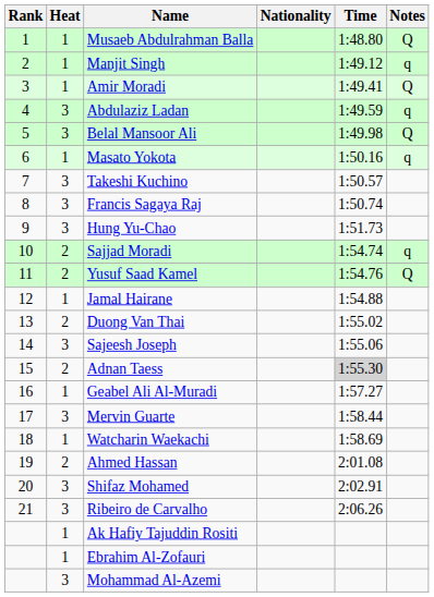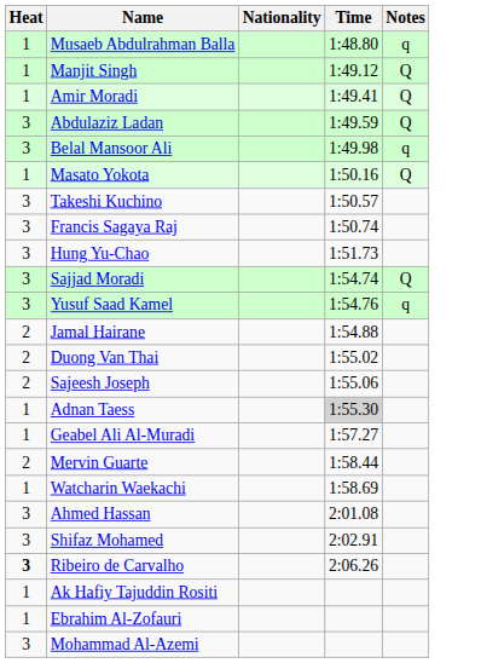- column: Rank | 1 | 2 | 3 | 4 | 5 | 6 | 7 | 8 | 9 | 10 | 11 | 12 | 13 | 14 | 15 | 16 | 17 | 18 | 19 | 20 | 21
Musaeb Abdulrahman Balla | Notes: Q -> q
Manjit Singh | Notes: q -> Q
Abdulaziz Ladan | Notes: q -> Q
Belal Mansoor Ali | Notes: Q -> q
Masato Yokota | Notes: q -> Q
Sajjad Moradi | Heat: 2 -> 3
Sajjad Moradi | Notes: q -> Q
Yusuf Saad Kamel | Heat: 2 -> 3
Yusuf Saad Kamel | Notes: Q -> q
Jamal Hairane | Heat: 1 -> 2
Sajeesh Joseph | Heat: 3 -> 2
Adnan Taess | Heat: 2 -> 1
Mervin Guarte | Heat: 3 -> 2
Ahmed Hassan | Heat: 2 -> 3
Ribeiro de Carvalho | Heat: normal -> bold
